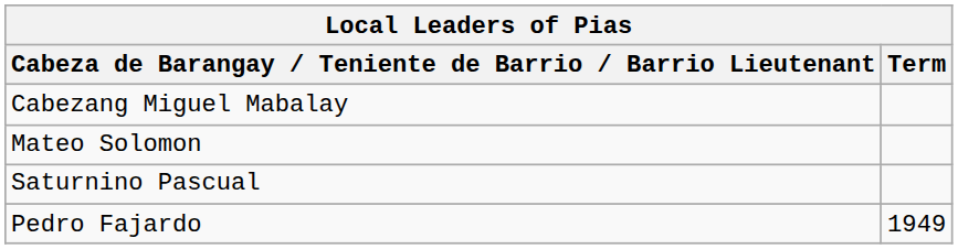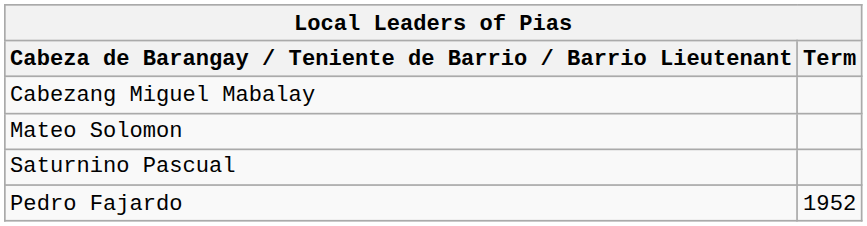Pedro Fajardo | Term: 1949 -> 1952
